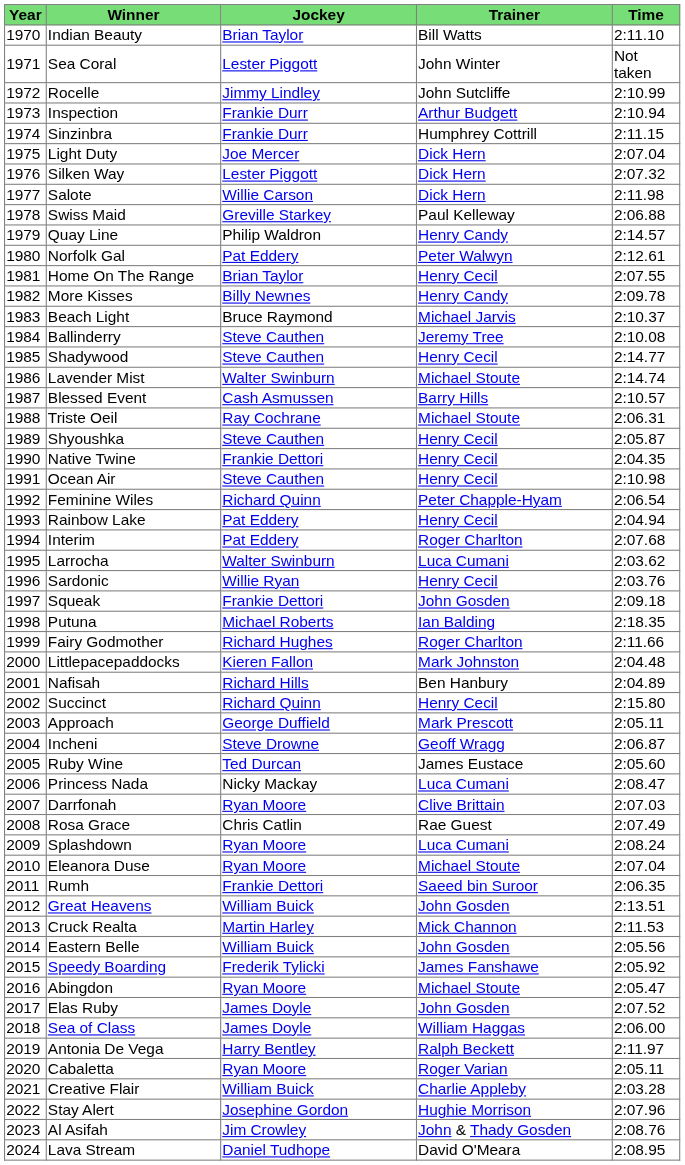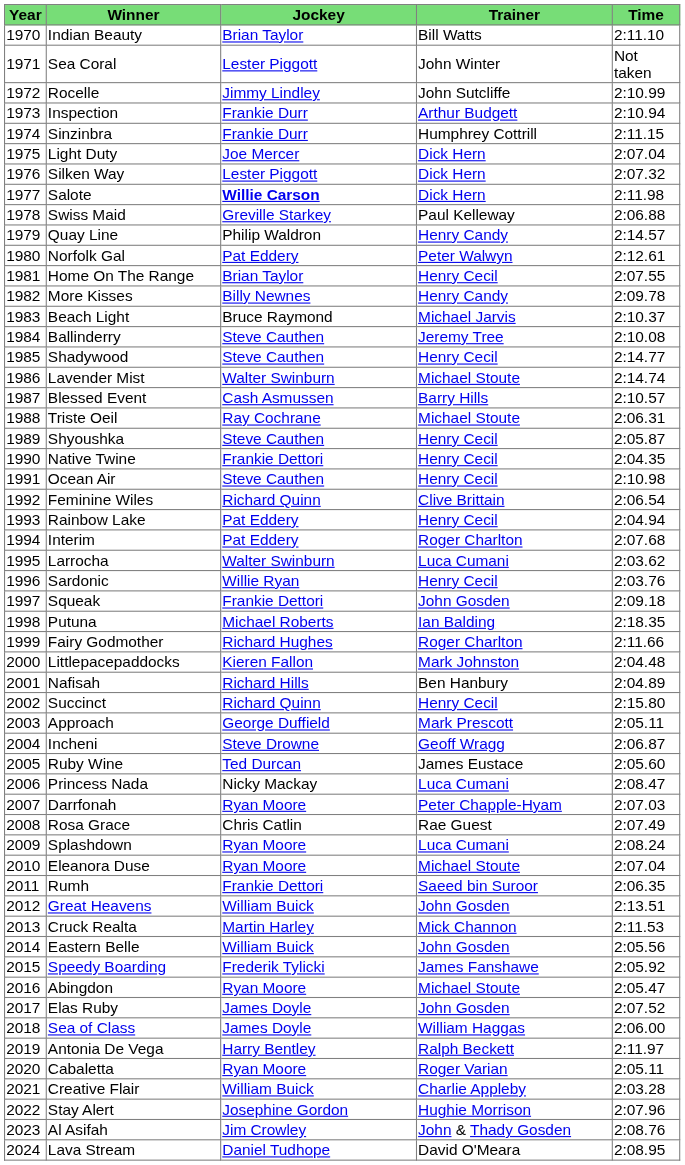Salote | Jockey: normal -> bold
Feminine Wiles | Trainer: Peter Chapple-Hyam -> Clive Brittain
Darrfonah | Trainer: Clive Brittain -> Peter Chapple-Hyam
